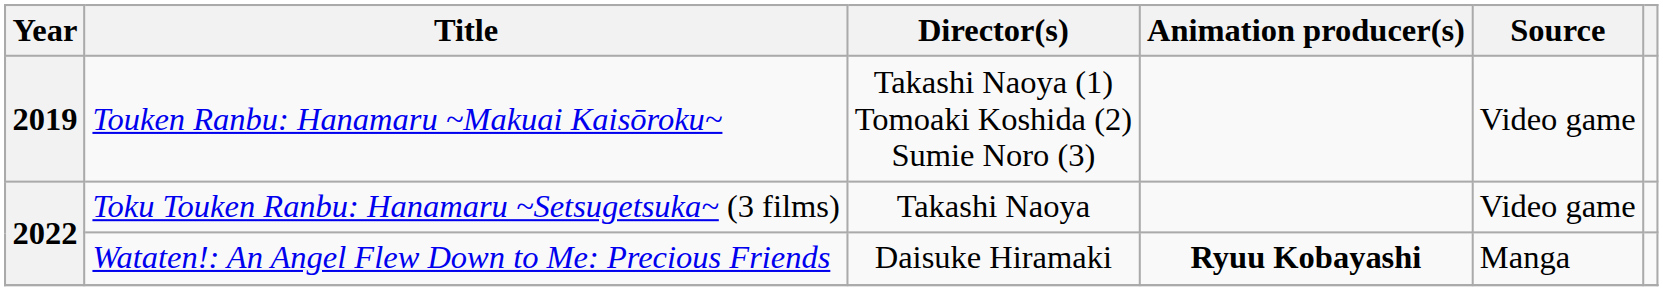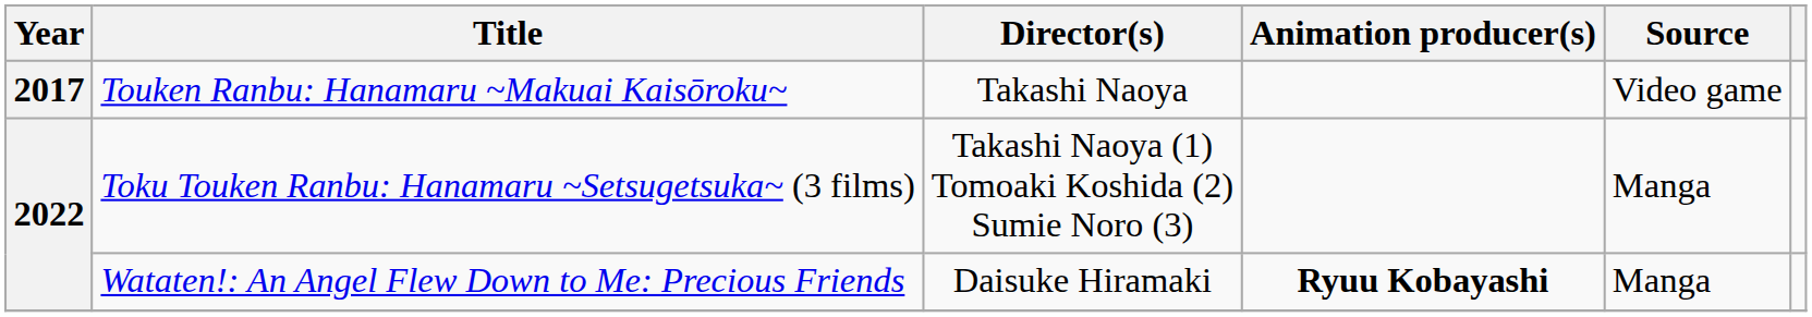Touken Ranbu: Hanamaru ~Makuai Kaisōroku~ | Year: 2019 -> 2017
Touken Ranbu: Hanamaru ~Makuai Kaisōroku~ | Director(s): Takashi Naoya (1) Tomoaki Koshida (2) Sumie Noro (3) -> Takashi Naoya
Toku Touken Ranbu: Hanamaru ~Setsugetsuka~ (3 films) | Director(s): Takashi Naoya -> Takashi Naoya (1) Tomoaki Koshida (2) Sumie Noro (3)
Toku Touken Ranbu: Hanamaru ~Setsugetsuka~ (3 films) | Source: Video game -> Manga
